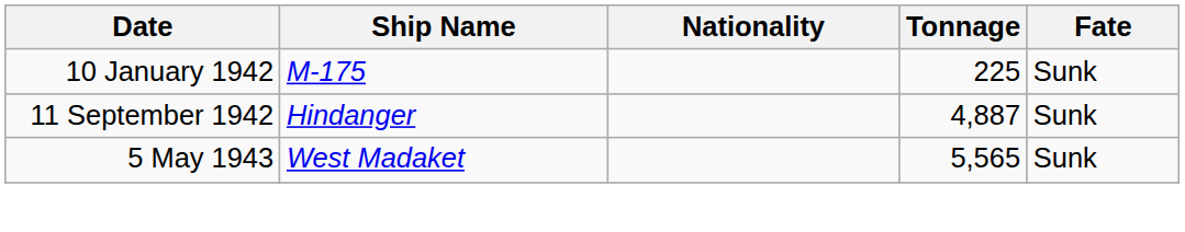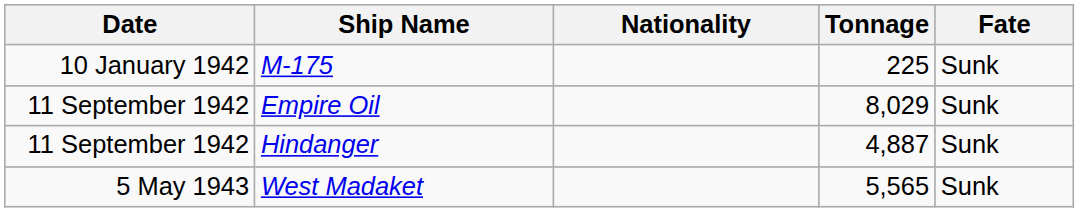+ row: 11 September 1942 | Empire Oil | 8,029 | Sunk
